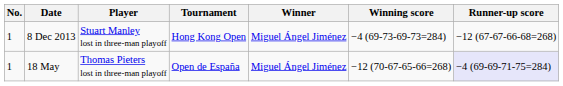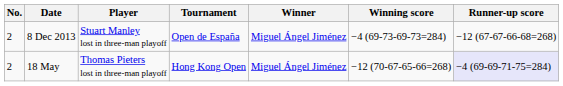8 Dec 2013 | No.: 1 -> 2
8 Dec 2013 | Tournament: Hong Kong Open -> Open de España
18 May | No.: 1 -> 2
18 May | Tournament: Open de España -> Hong Kong Open
